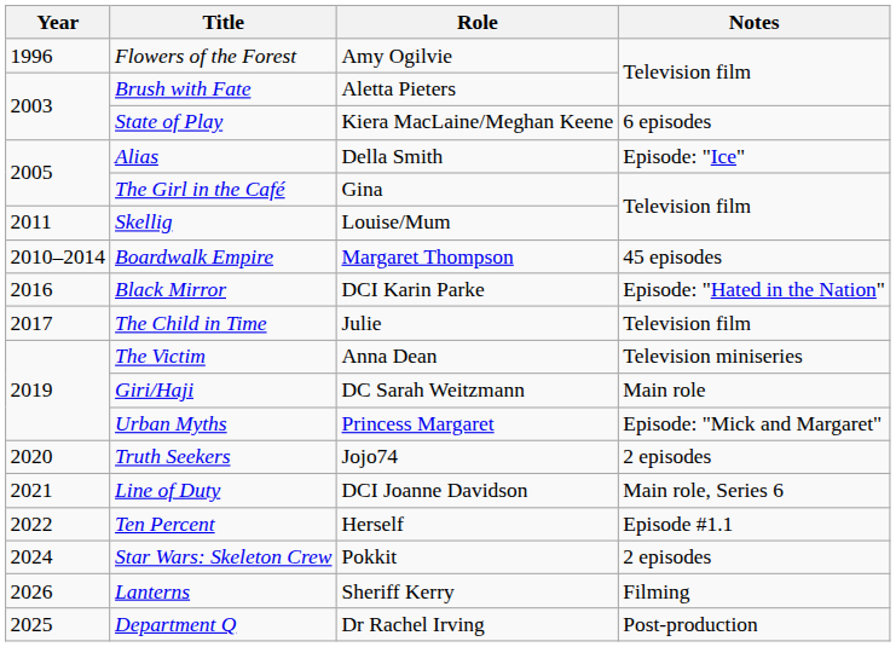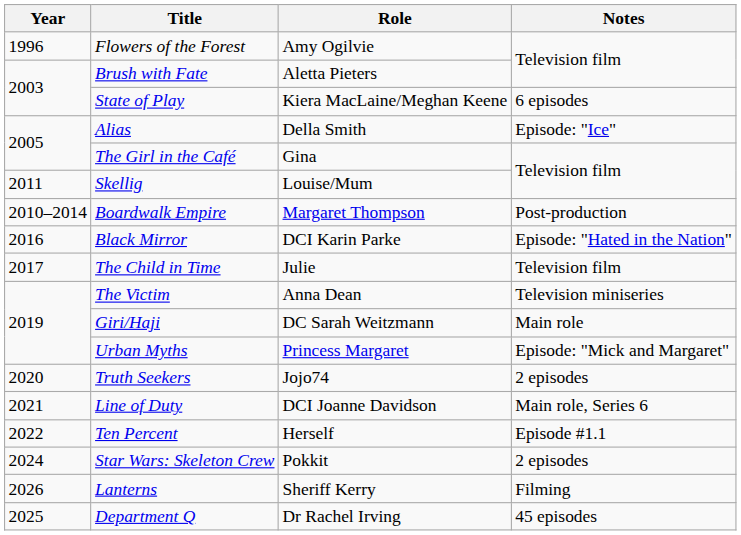Boardwalk Empire | Notes: 45 episodes -> Post-production
Department Q | Notes: Post-production -> 45 episodes
